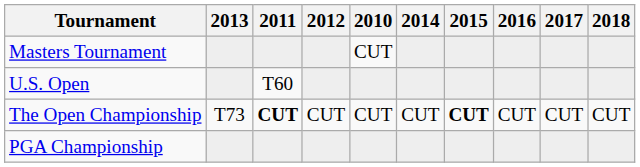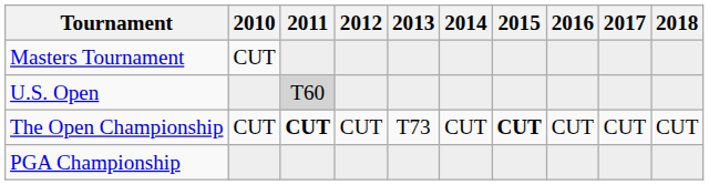columns swapped: 2010 <-> 2013
U.S. Open | 2011: no background -> lightgrey background
